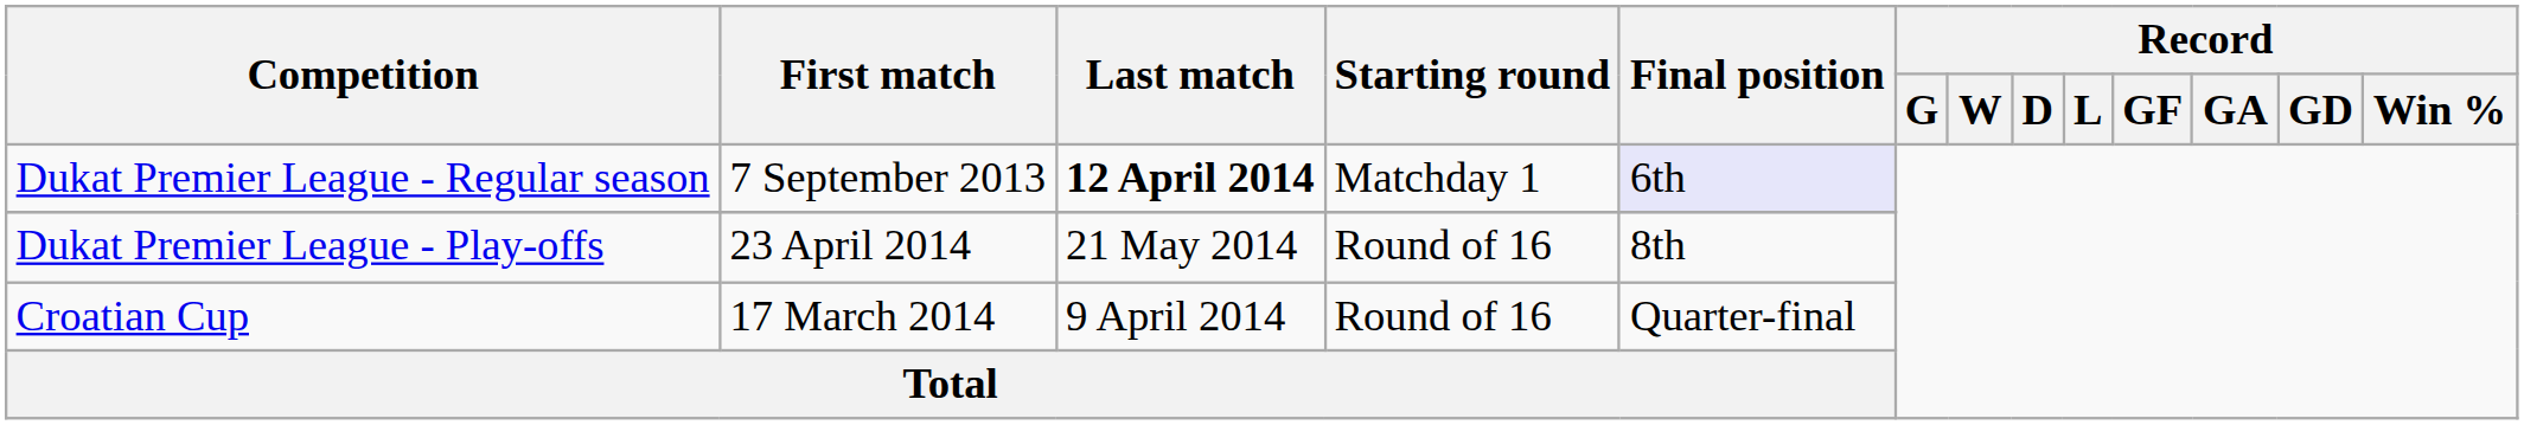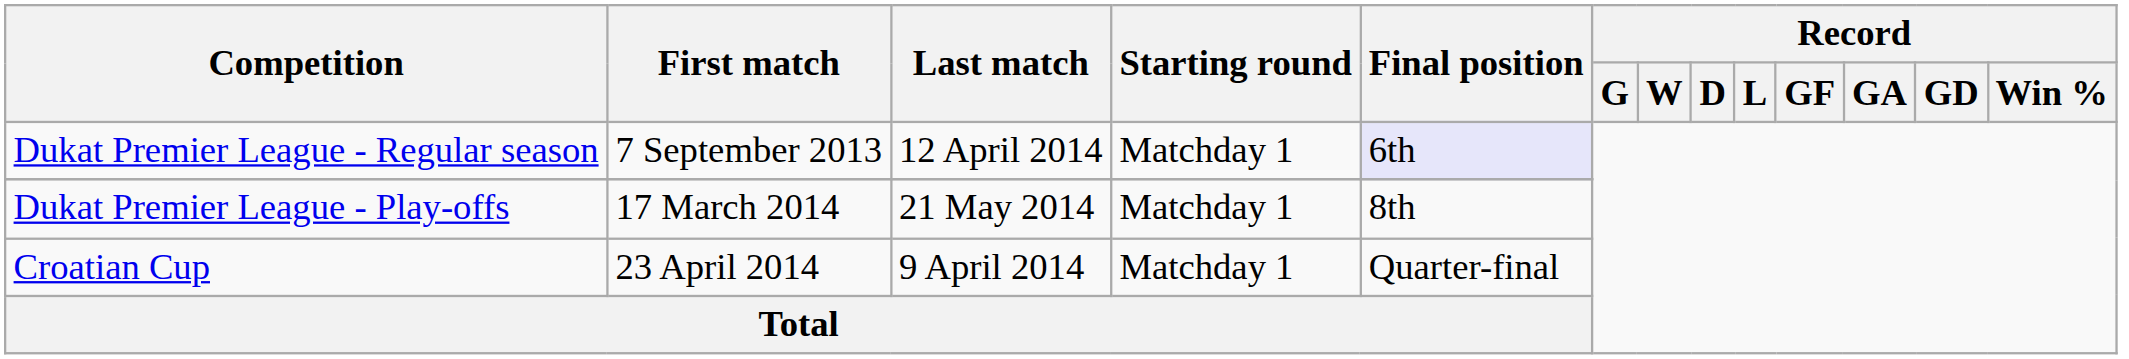Dukat Premier League - Regular season | Last match: bold -> normal
Dukat Premier League - Play-offs | First match: 23 April 2014 -> 17 March 2014
Dukat Premier League - Play-offs | Starting round: Round of 16 -> Matchday 1
Croatian Cup | First match: 17 March 2014 -> 23 April 2014
Croatian Cup | Starting round: Round of 16 -> Matchday 1
